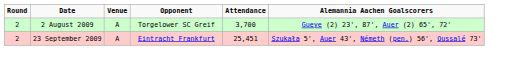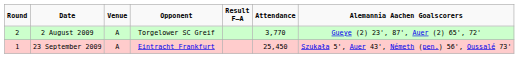+ column: Result F–A
2 August 2009 | Attendance: 3,700 -> 3,770
23 September 2009 | Round: 2 -> 1
23 September 2009 | Attendance: 25,451 -> 25,450
